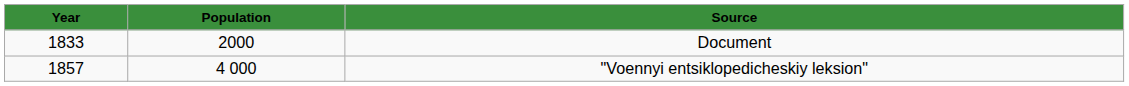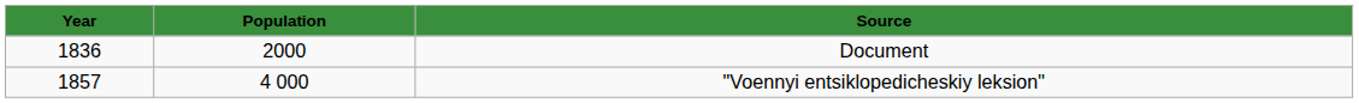Document | column 1: 1833 -> 1836
